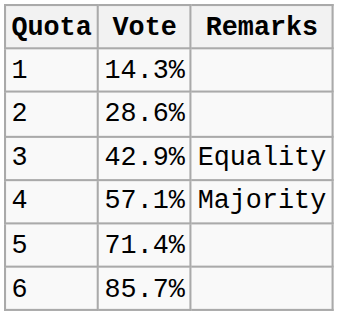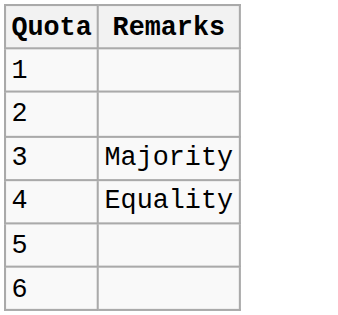- column: Vote | 14.3% | 28.6% | 42.9% | 57.1% | 71.4% | 85.7%
3 | Remarks: Equality -> Majority
4 | Remarks: Majority -> Equality
